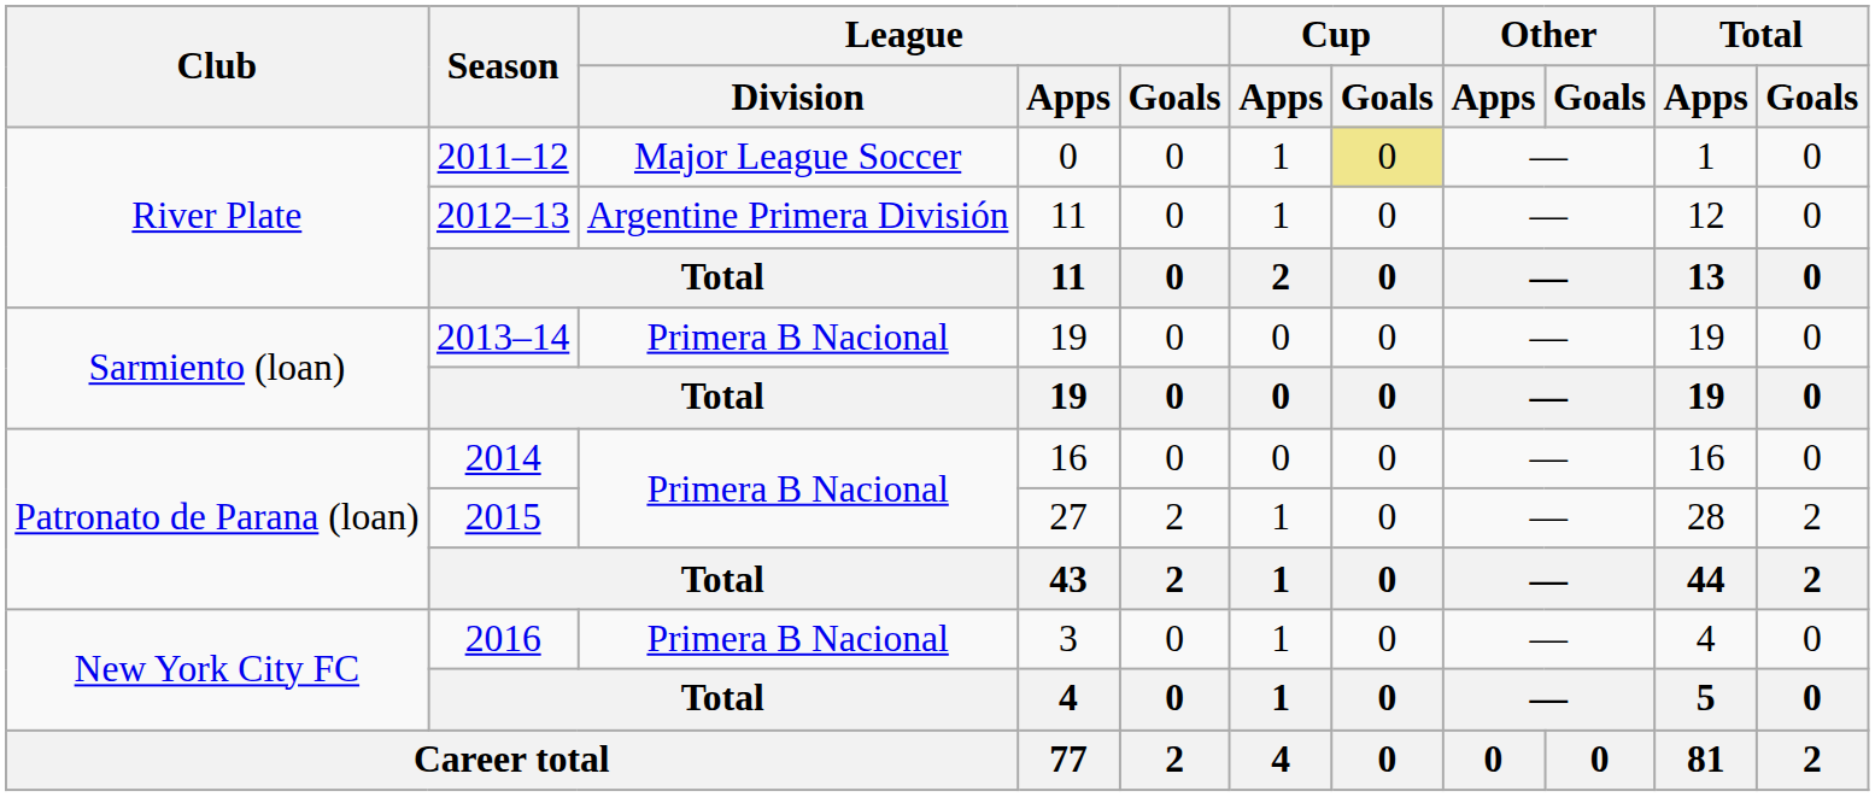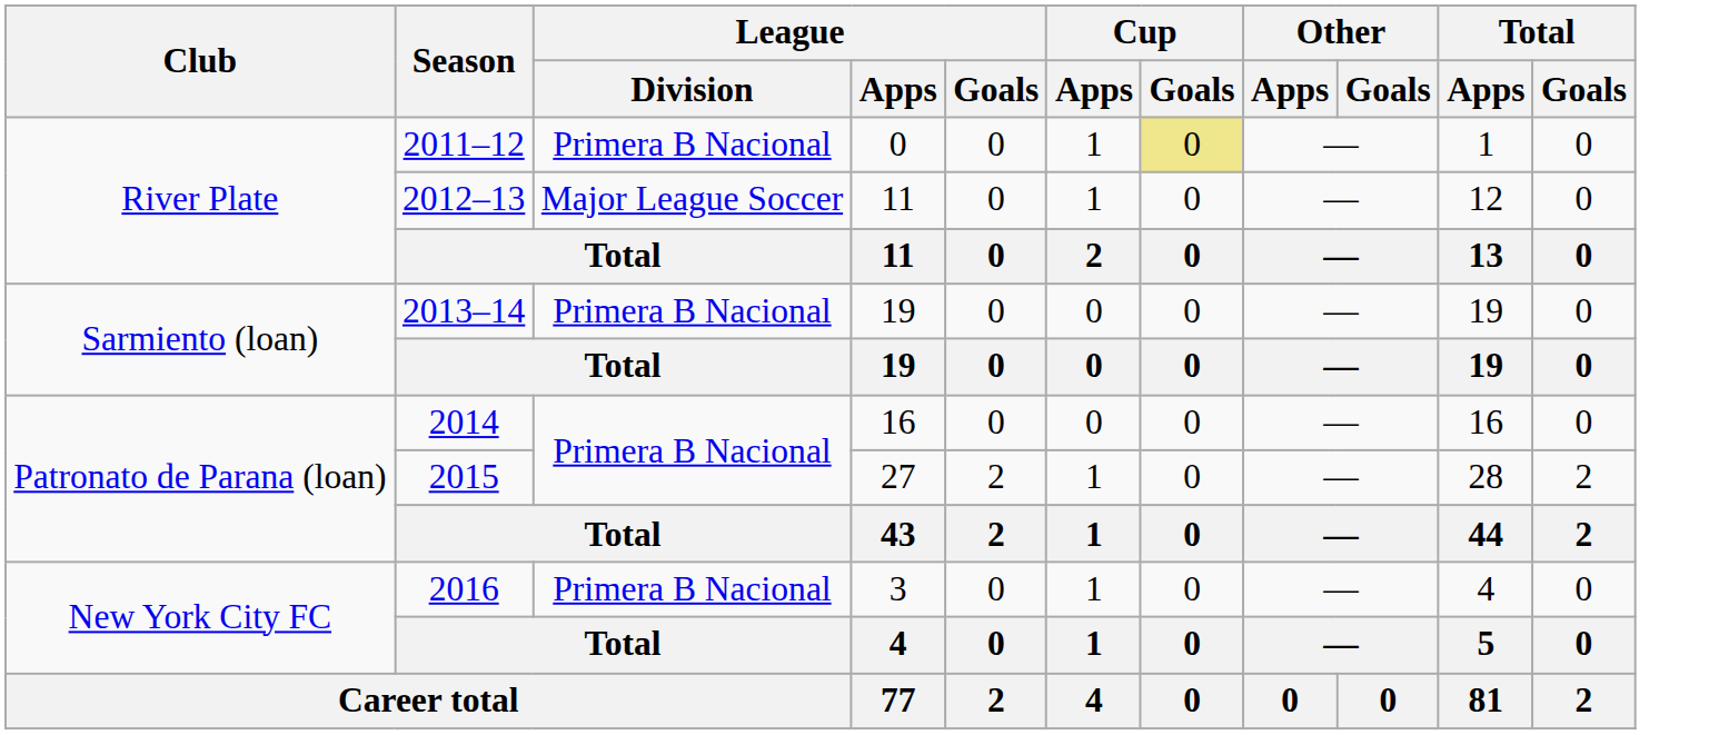2011–12 | League / Division: Major League Soccer -> Primera B Nacional
2012–13 | League / Division: Argentine Primera División -> Major League Soccer
